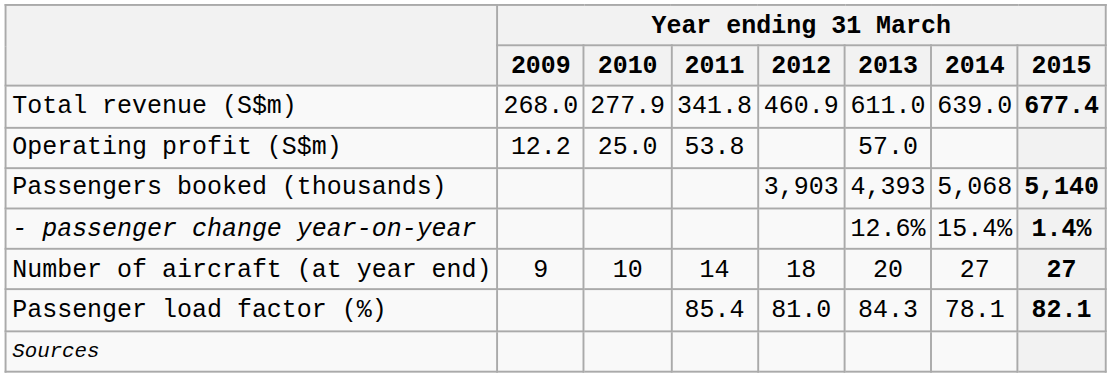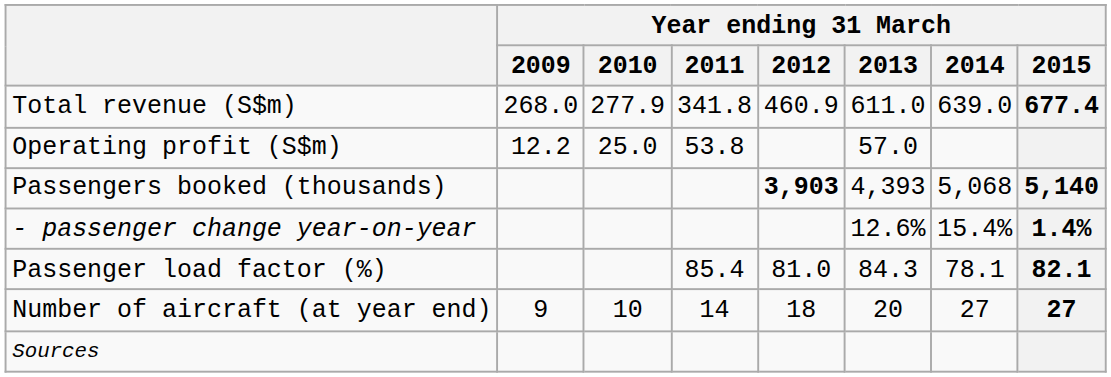Passengers booked (thousands) | Year ending 31 March / 2012: normal -> bold
rows swapped: Passenger load factor (%) <-> Number of aircraft (at year end)
